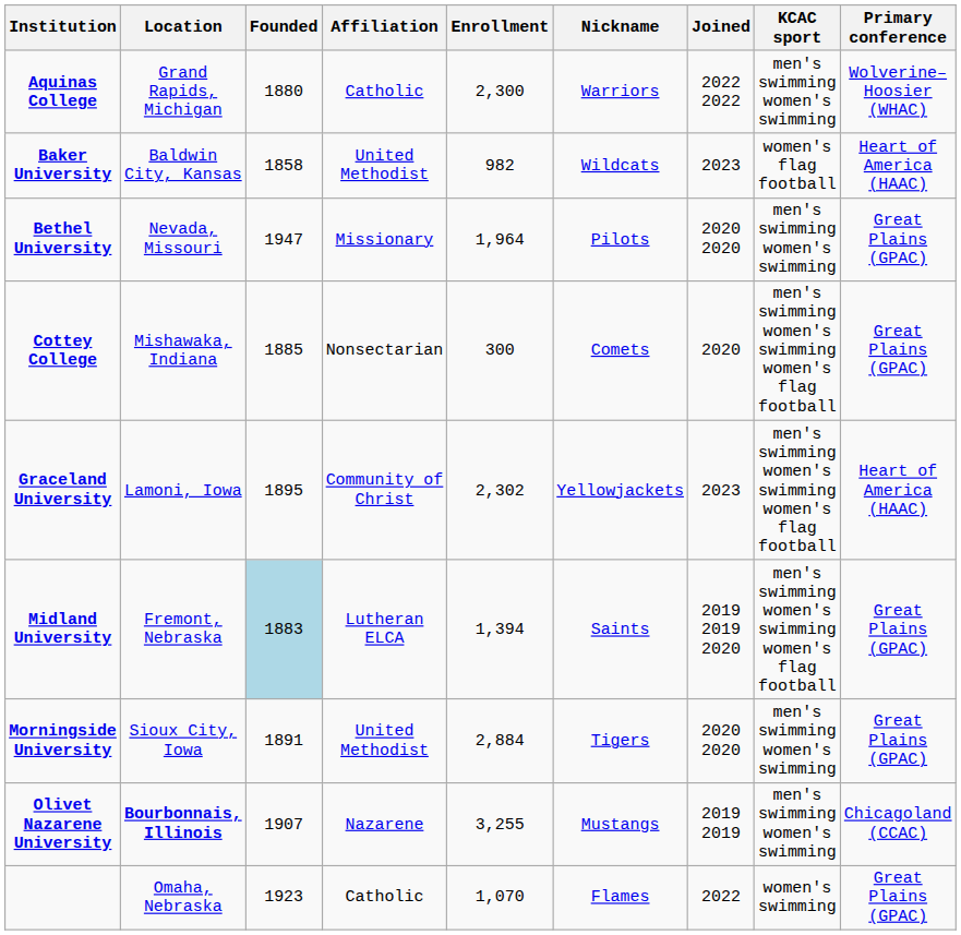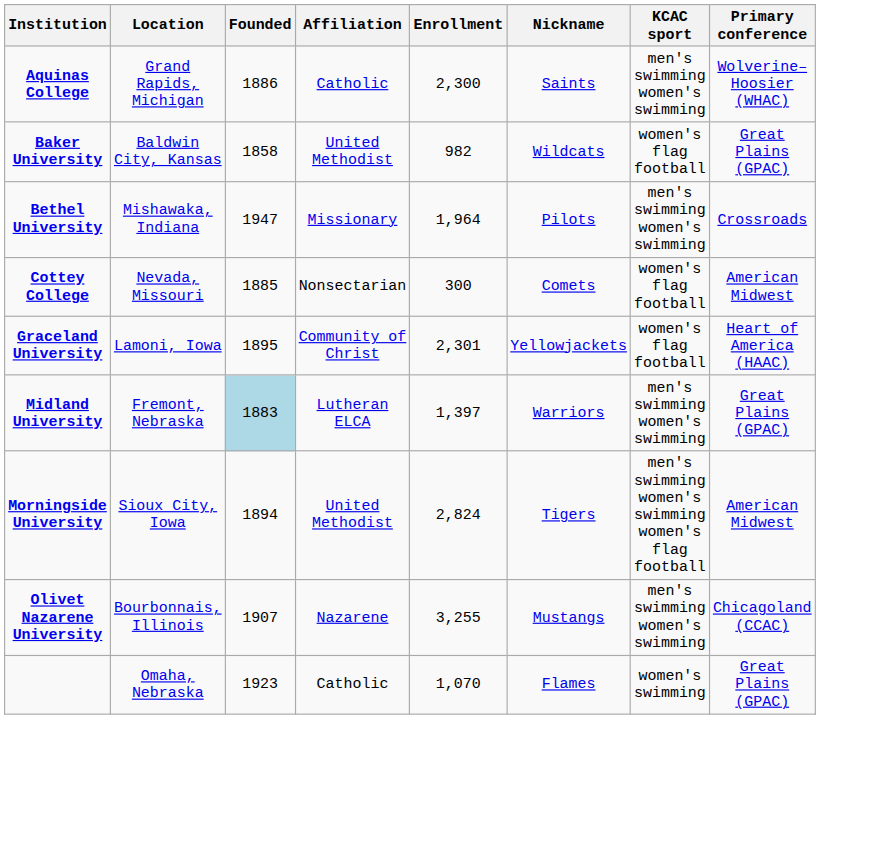- column: Joined | 2022 2022 | 2023 | 2020 2020 | 2020 | 2023 | 2019 2019 2020 | 2020 2020 | 2019 2019 | 2022
Aquinas College | Founded: 1880 -> 1886
Aquinas College | Nickname: Warriors -> Saints
Baker University | Primary conference: Heart of America (HAAC) -> Great Plains (GPAC)
Bethel University | Location: Nevada, Missouri -> Mishawaka, Indiana
Bethel University | Primary conference: Great Plains (GPAC) -> Crossroads
Cottey College | Location: Mishawaka, Indiana -> Nevada, Missouri
Cottey College | KCAC sport: men's swimming women's swimming women's flag football -> women's flag football
Cottey College | Primary conference: Great Plains (GPAC) -> American Midwest
Graceland University | Enrollment: 2,302 -> 2,301
Graceland University | KCAC sport: men's swimming women's swimming women's flag football -> women's flag football
Midland University | Enrollment: 1,394 -> 1,397
Midland University | Nickname: Saints -> Warriors
Midland University | KCAC sport: men's swimming women's swimming women's flag football -> men's swimming women's swimming
Morningside University | Founded: 1891 -> 1894
Morningside University | Enrollment: 2,884 -> 2,824
Morningside University | KCAC sport: men's swimming women's swimming -> men's swimming women's swimming women's flag football
Morningside University | Primary conference: Great Plains (GPAC) -> American Midwest
Olivet Nazarene University | Location: bold -> normal
